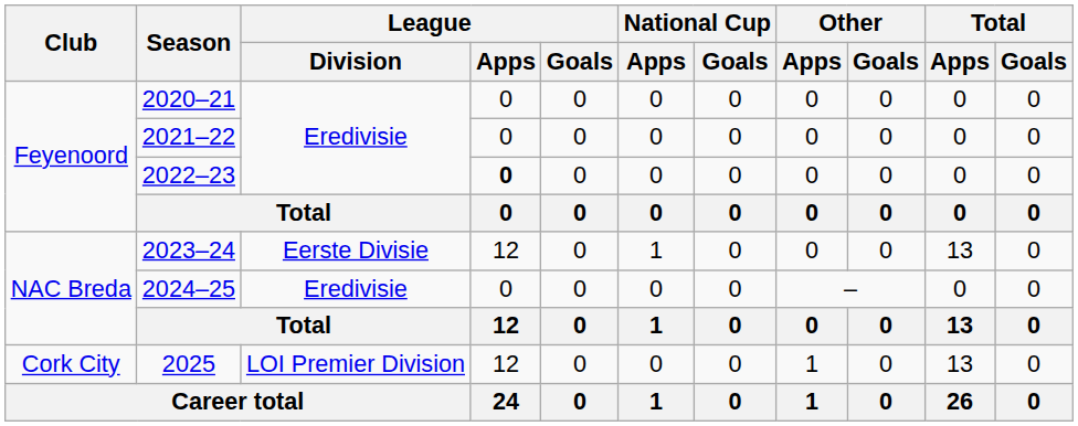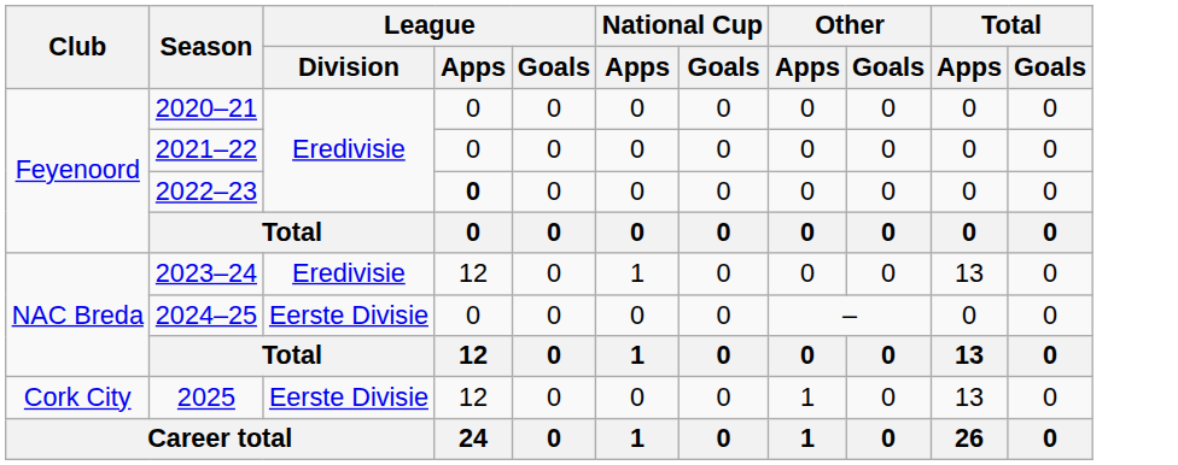2023–24 | League / Division: Eerste Divisie -> Eredivisie
2024–25 | League / Division: Eredivisie -> Eerste Divisie
2025 | League / Division: LOI Premier Division -> Eerste Divisie
